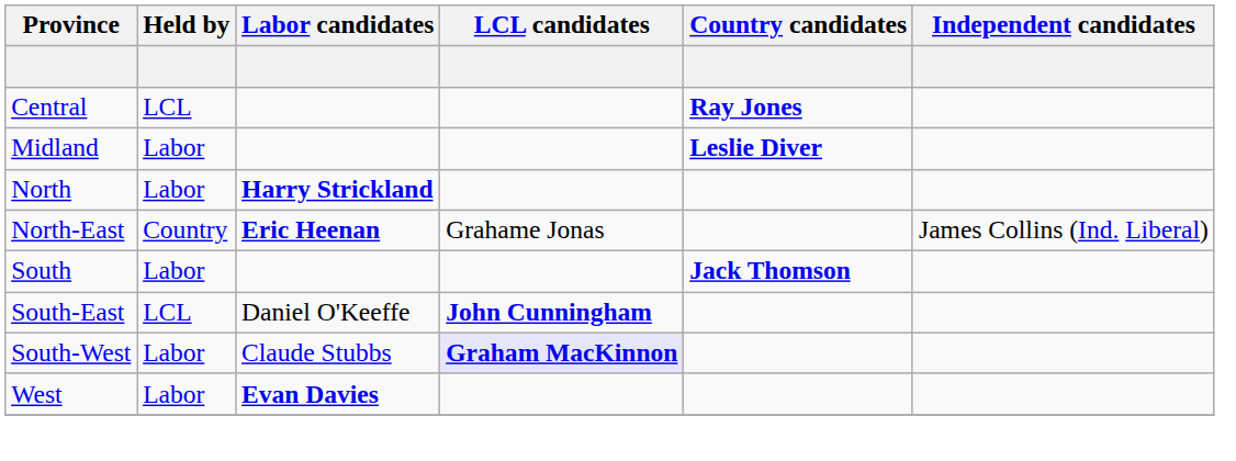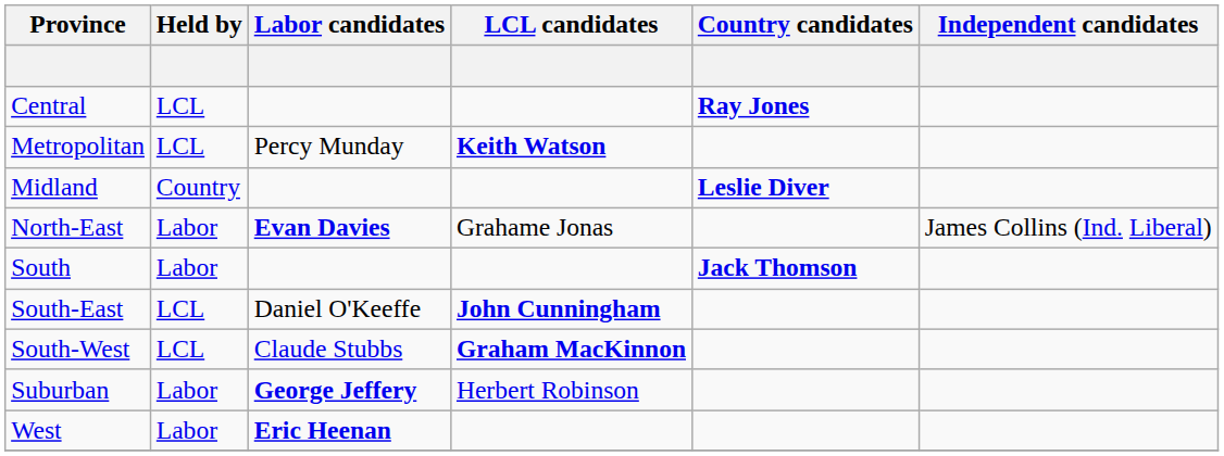+ row: Metropolitan | LCL | Percy Munday | Keith Watson
Midland | Held by: Labor -> Country
- row: North | Labor | Harry Strickland
North-East | Held by: Country -> Labor
North-East | Labor candidates: Eric Heenan -> Evan Davies
South-West | Held by: Labor -> LCL
South-West | LCL candidates: lavender background -> no background
+ row: Suburban | Labor | George Jeffery | Herbert Robinson
West | Labor candidates: Evan Davies -> Eric Heenan
